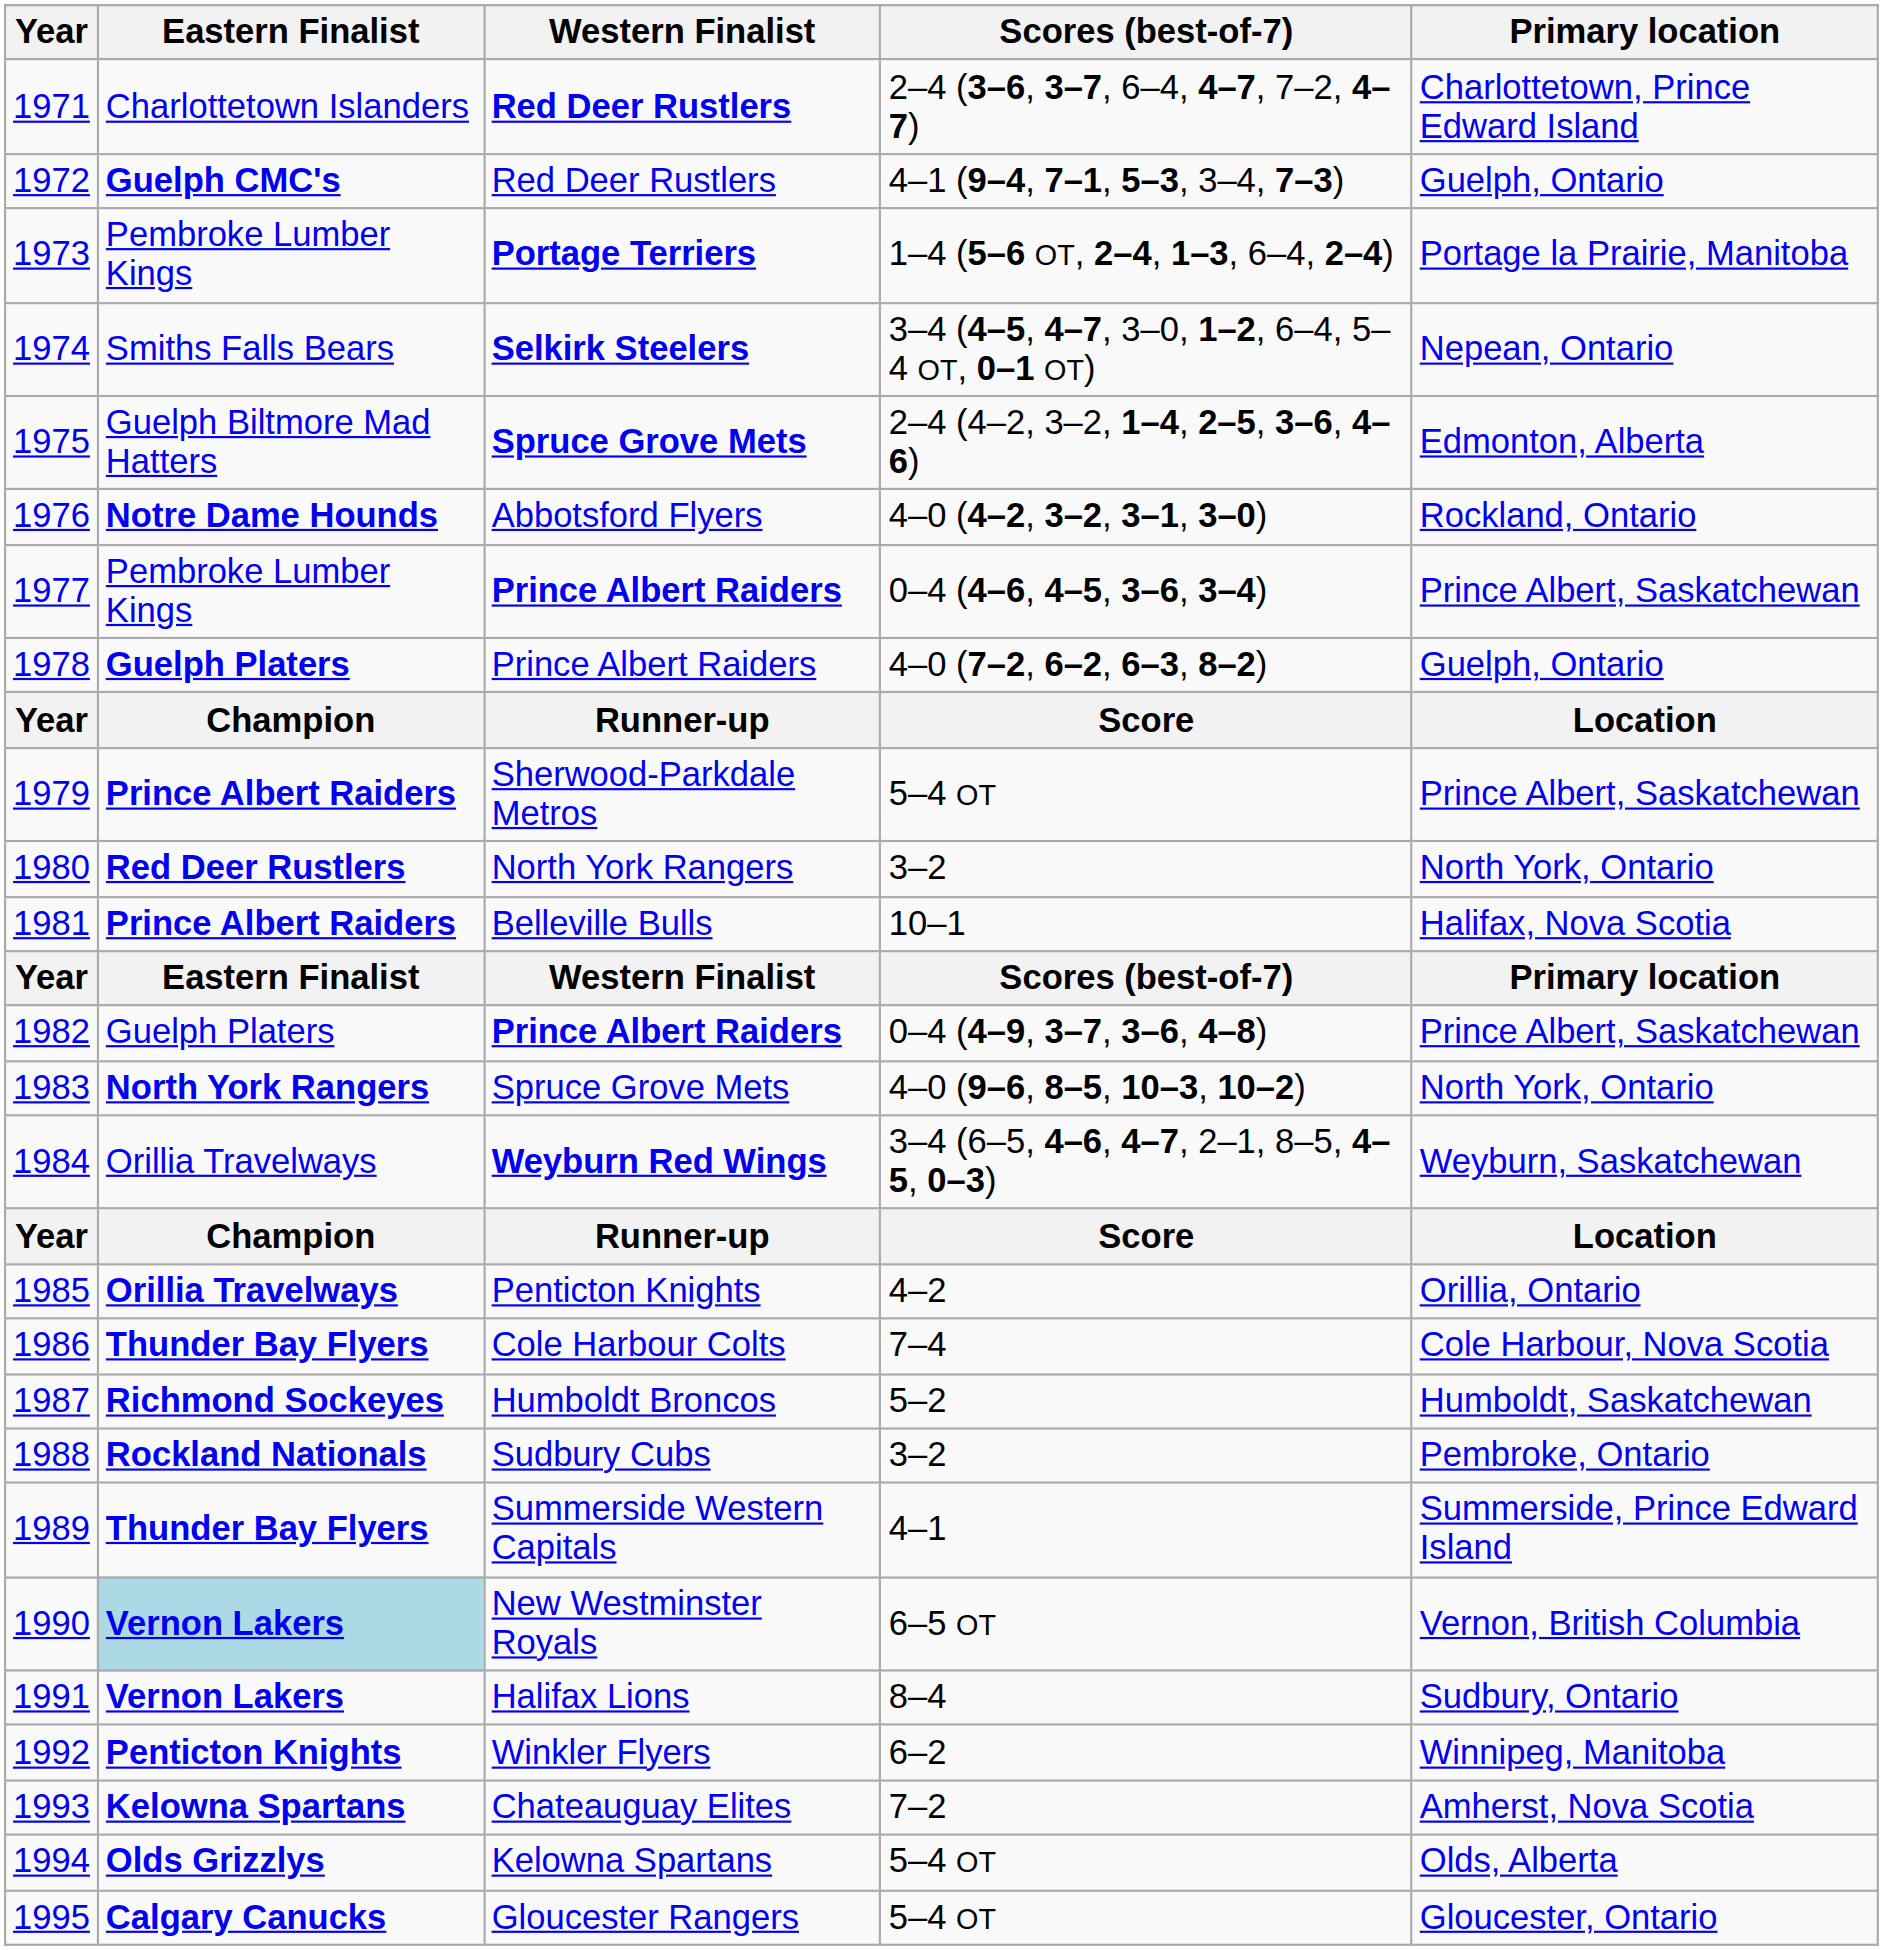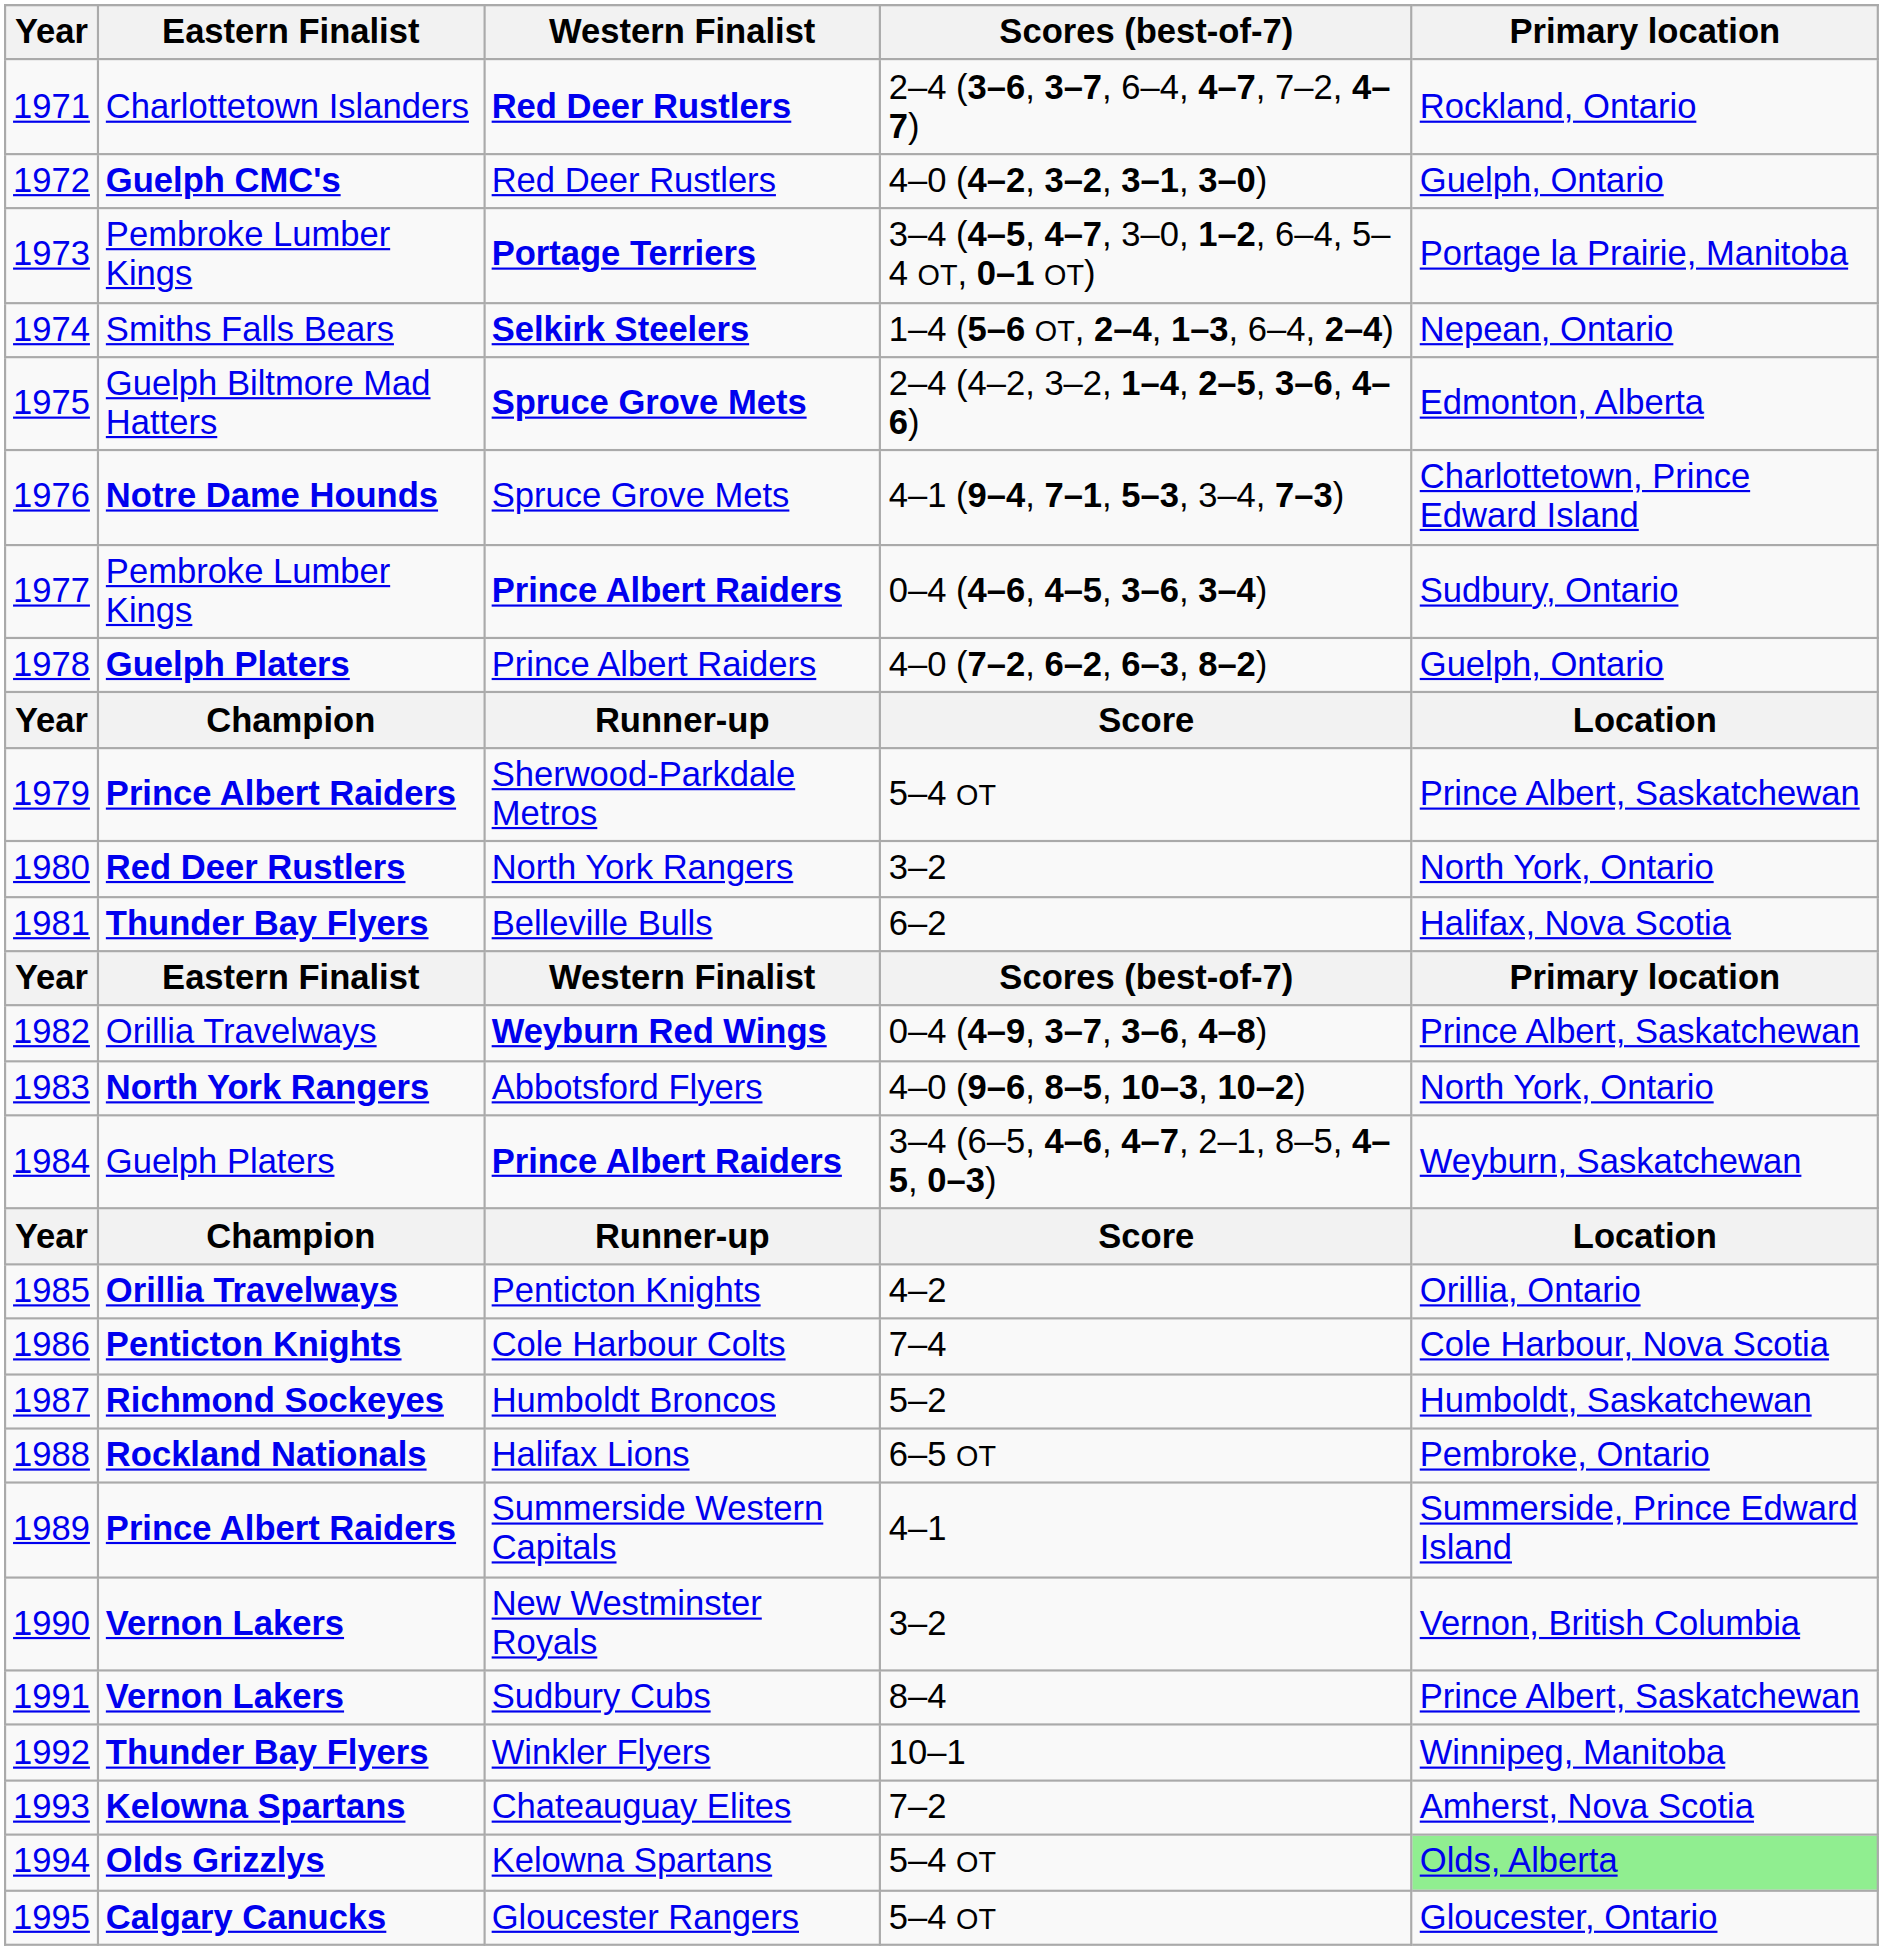1971 | Primary location: Charlottetown, Prince Edward Island -> Rockland, Ontario
1972 | Scores (best-of-7): 4–1 (9–4, 7–1, 5–3, 3–4, 7–3) -> 4–0 (4–2, 3–2, 3–1, 3–0)
1973 | Scores (best-of-7): 1–4 (5–6 OT, 2–4, 1–3, 6–4, 2–4) -> 3–4 (4–5, 4–7, 3–0, 1–2, 6–4, 5–4 OT, 0–1 OT)
1974 | Scores (best-of-7): 3–4 (4–5, 4–7, 3–0, 1–2, 6–4, 5–4 OT, 0–1 OT) -> 1–4 (5–6 OT, 2–4, 1–3, 6–4, 2–4)
1976 | Western Finalist: Abbotsford Flyers -> Spruce Grove Mets
1976 | Scores (best-of-7): 4–0 (4–2, 3–2, 3–1, 3–0) -> 4–1 (9–4, 7–1, 5–3, 3–4, 7–3)
1976 | Primary location: Rockland, Ontario -> Charlottetown, Prince Edward Island
1977 | Primary location: Prince Albert, Saskatchewan -> Sudbury, Ontario
1981 | Eastern Finalist: Prince Albert Raiders -> Thunder Bay Flyers
1981 | Scores (best-of-7): 10–1 -> 6–2
1982 | Eastern Finalist: Guelph Platers -> Orillia Travelways
1982 | Western Finalist: Prince Albert Raiders -> Weyburn Red Wings
1983 | Western Finalist: Spruce Grove Mets -> Abbotsford Flyers
1984 | Eastern Finalist: Orillia Travelways -> Guelph Platers
1984 | Western Finalist: Weyburn Red Wings -> Prince Albert Raiders
1986 | Eastern Finalist: Thunder Bay Flyers -> Penticton Knights
1988 | Western Finalist: Sudbury Cubs -> Halifax Lions
1988 | Scores (best-of-7): 3–2 -> 6–5 OT
1989 | Eastern Finalist: Thunder Bay Flyers -> Prince Albert Raiders
1990 | Eastern Finalist: lightblue background -> no background
1990 | Scores (best-of-7): 6–5 OT -> 3–2
1991 | Western Finalist: Halifax Lions -> Sudbury Cubs
1991 | Primary location: Sudbury, Ontario -> Prince Albert, Saskatchewan
1992 | Eastern Finalist: Penticton Knights -> Thunder Bay Flyers
1992 | Scores (best-of-7): 6–2 -> 10–1
1994 | Primary location: no background -> lightgreen background
